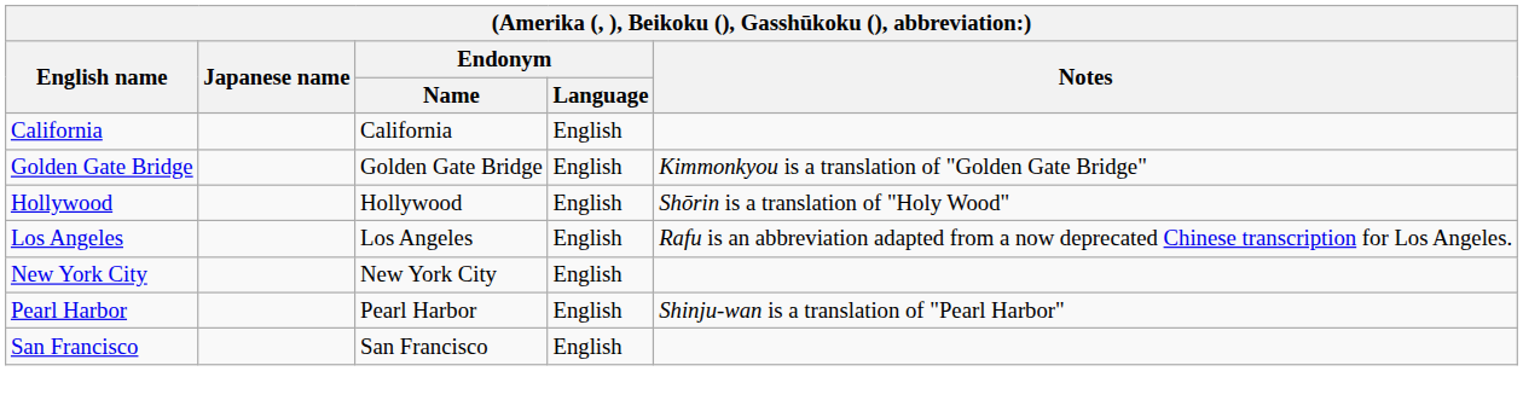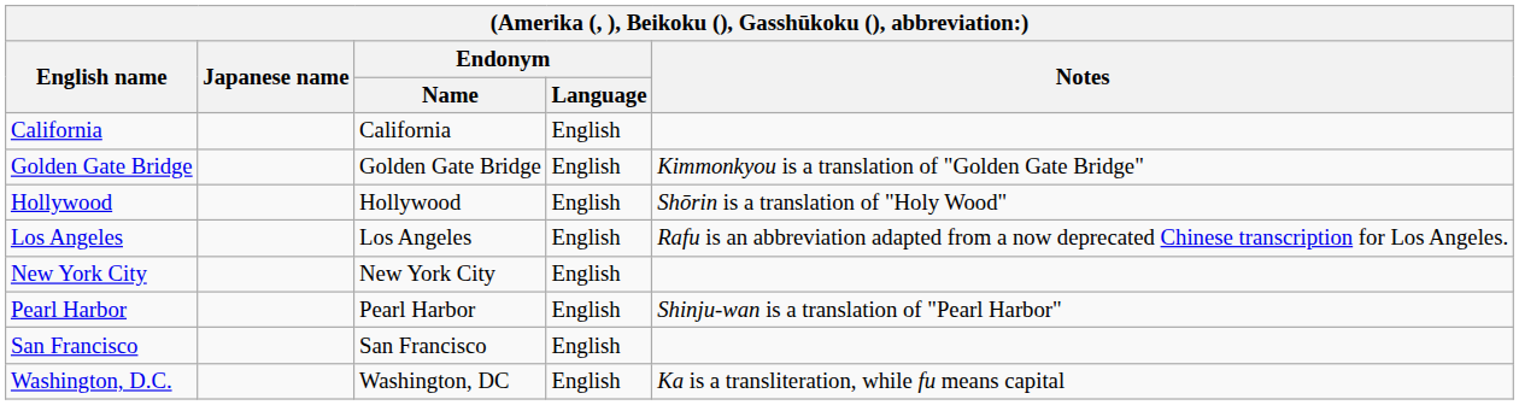+ row: Washington, D.C. | Washington, DC | English | Ka is a transliteration, while fu means capital
